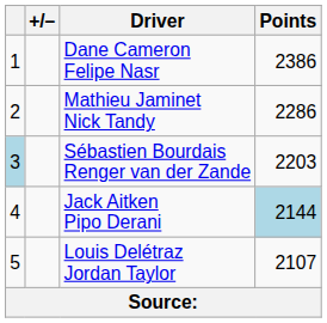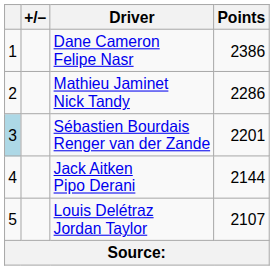Sébastien Bourdais Renger van der Zande | Points: 2203 -> 2201
Jack Aitken Pipo Derani | Points: lightblue background -> no background
